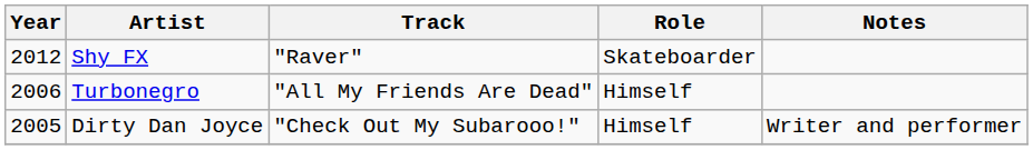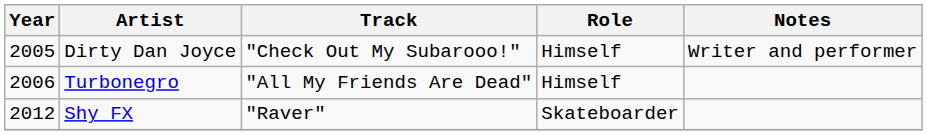rows swapped: Dirty Dan Joyce <-> Shy FX
